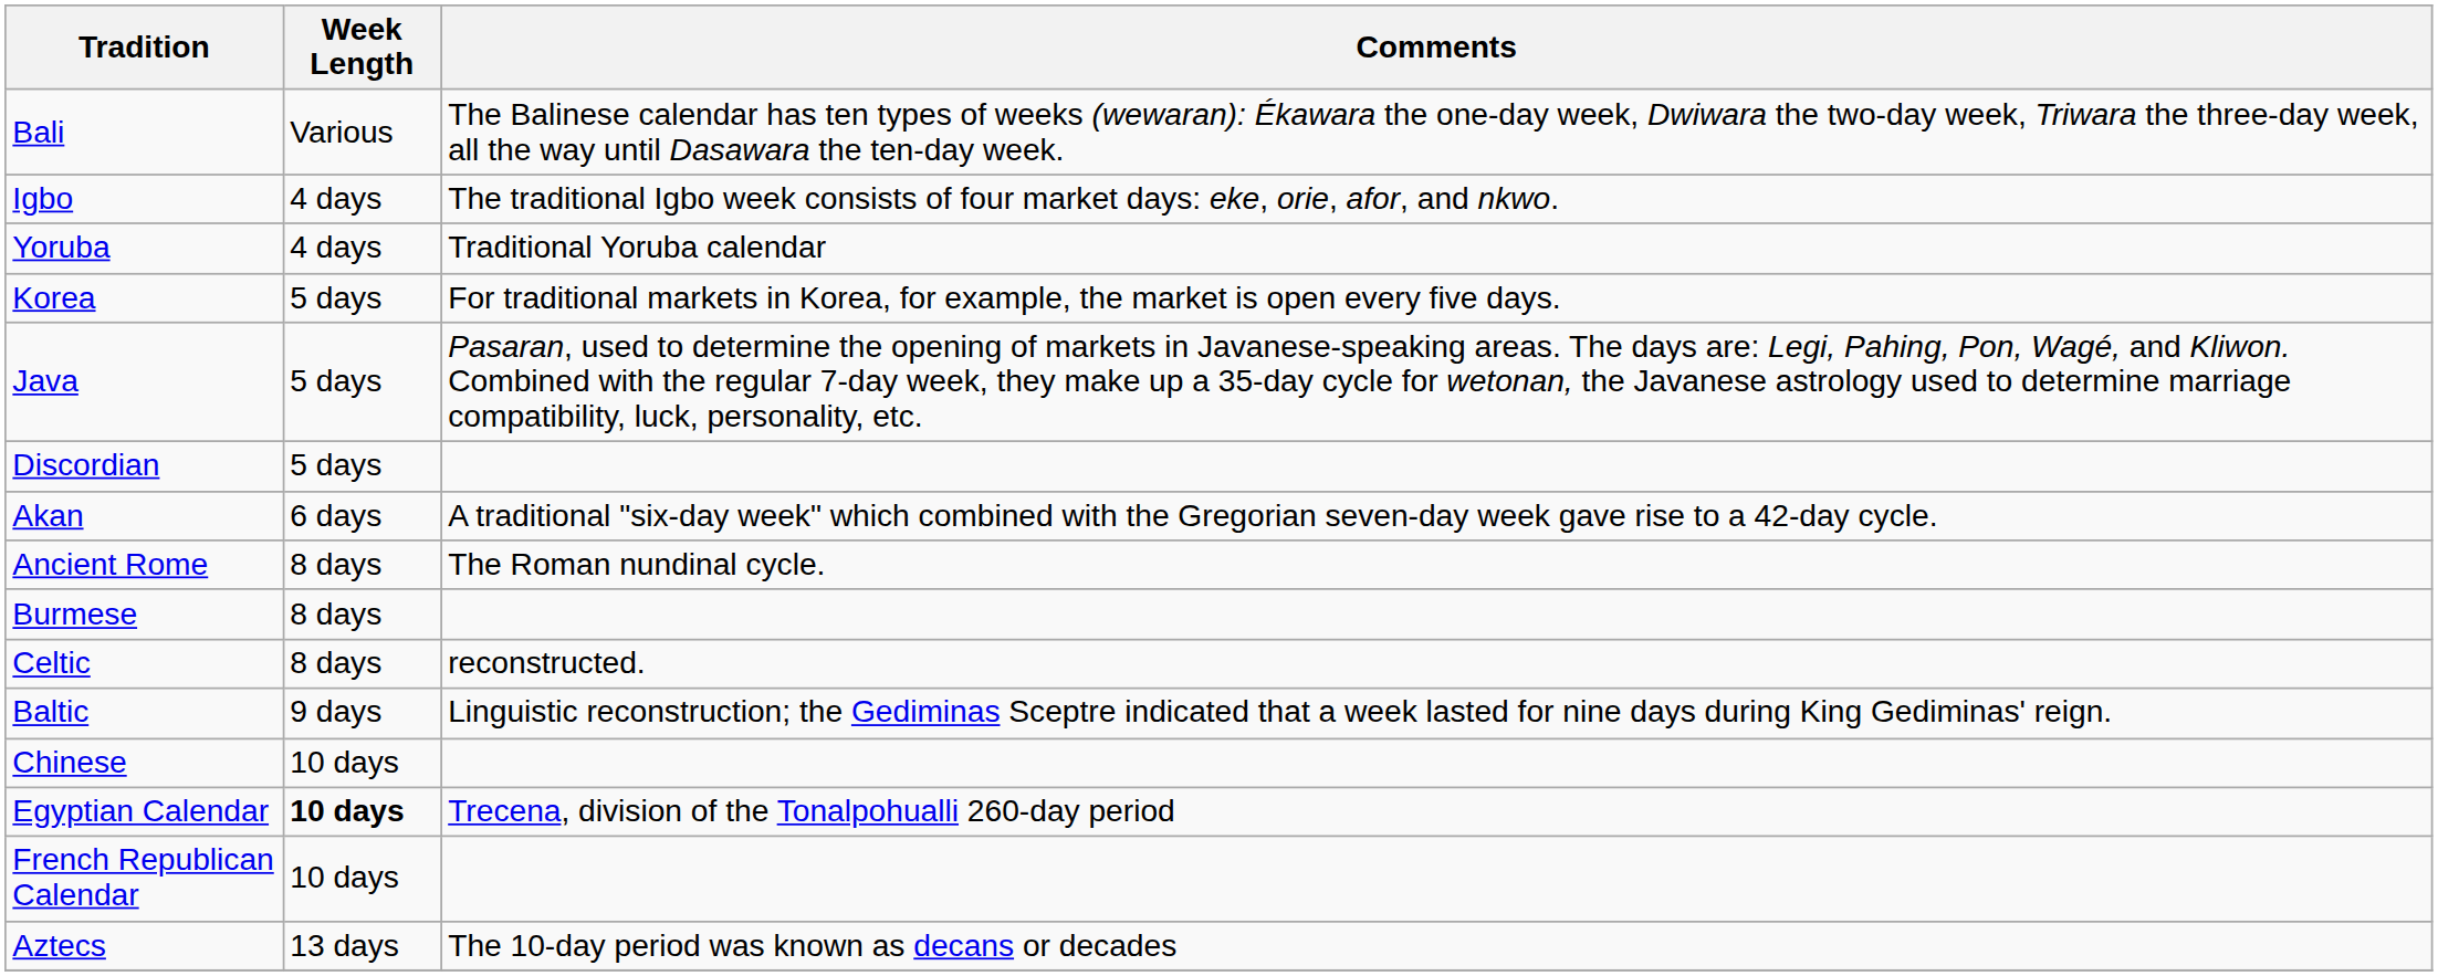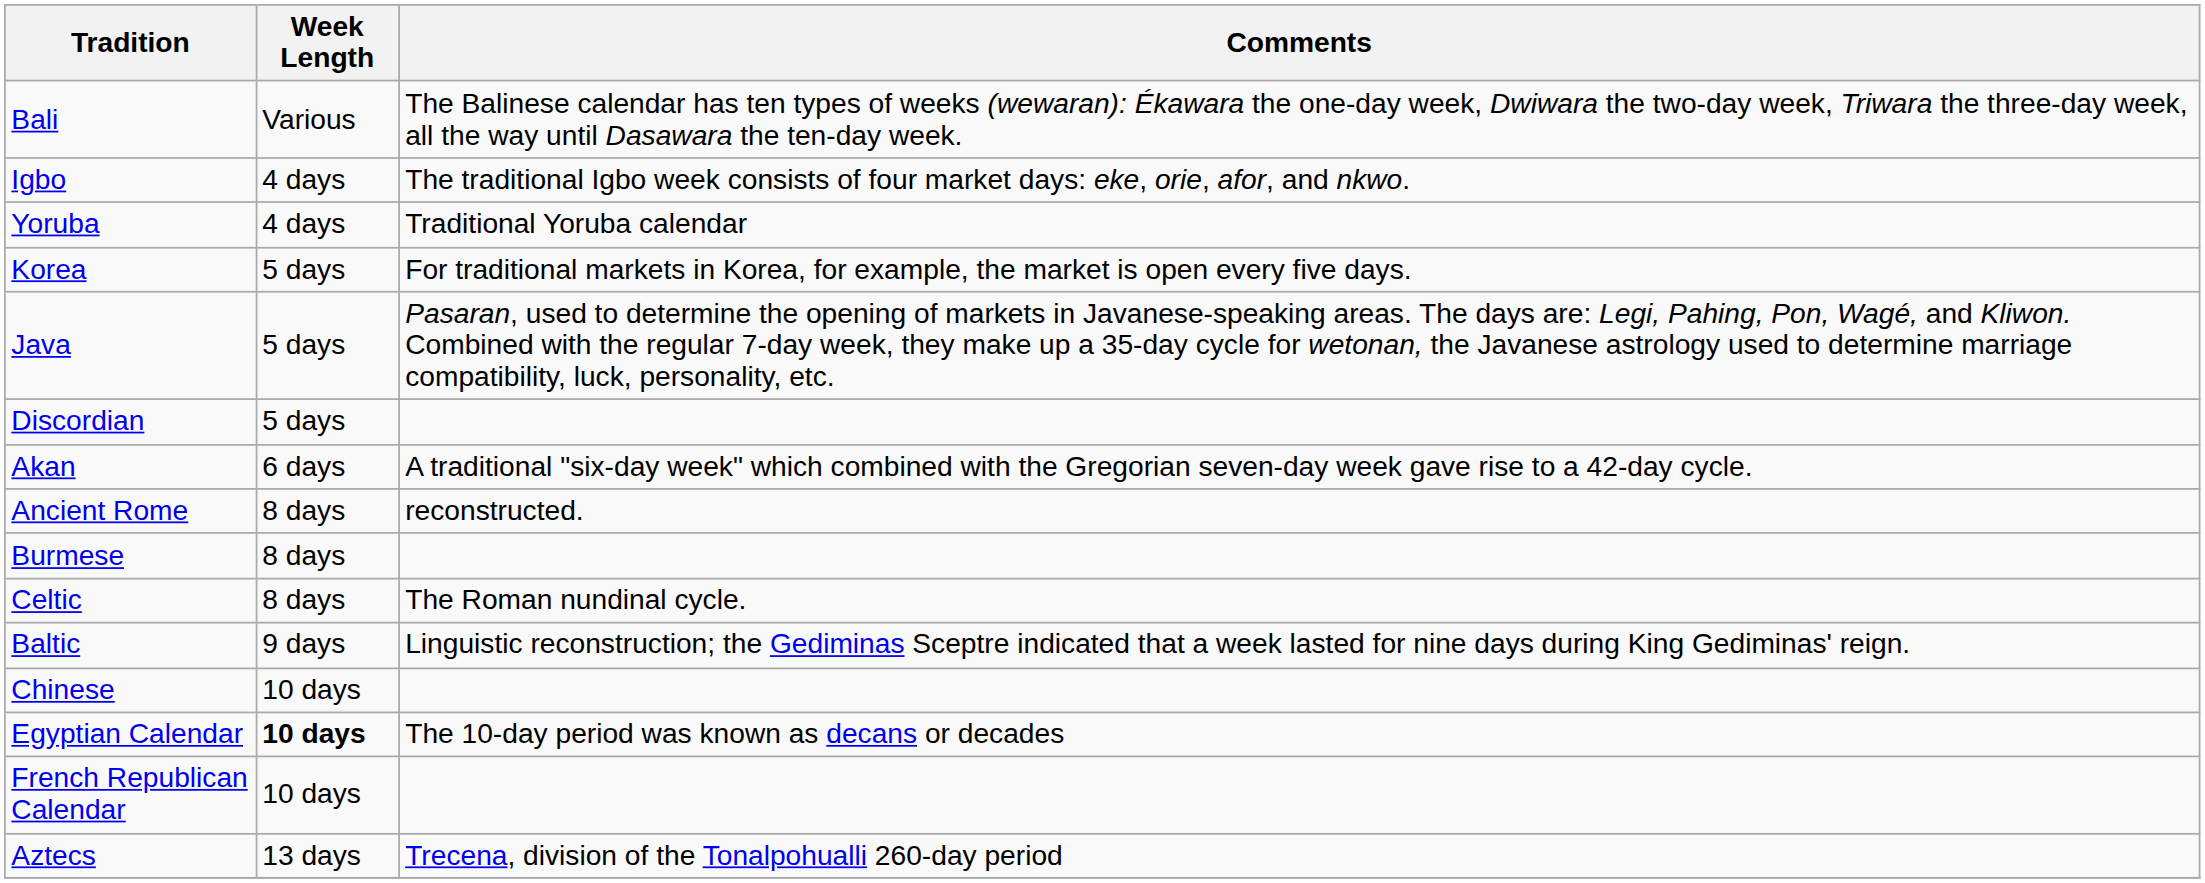Ancient Rome | Comments: The Roman nundinal cycle. -> reconstructed.
Celtic | Comments: reconstructed. -> The Roman nundinal cycle.
Egyptian Calendar | Comments: Trecena, division of the Tonalpohualli 260-day period -> The 10-day period was known as decans or decades
Aztecs | Comments: The 10-day period was known as decans or decades -> Trecena, division of the Tonalpohualli 260-day period
